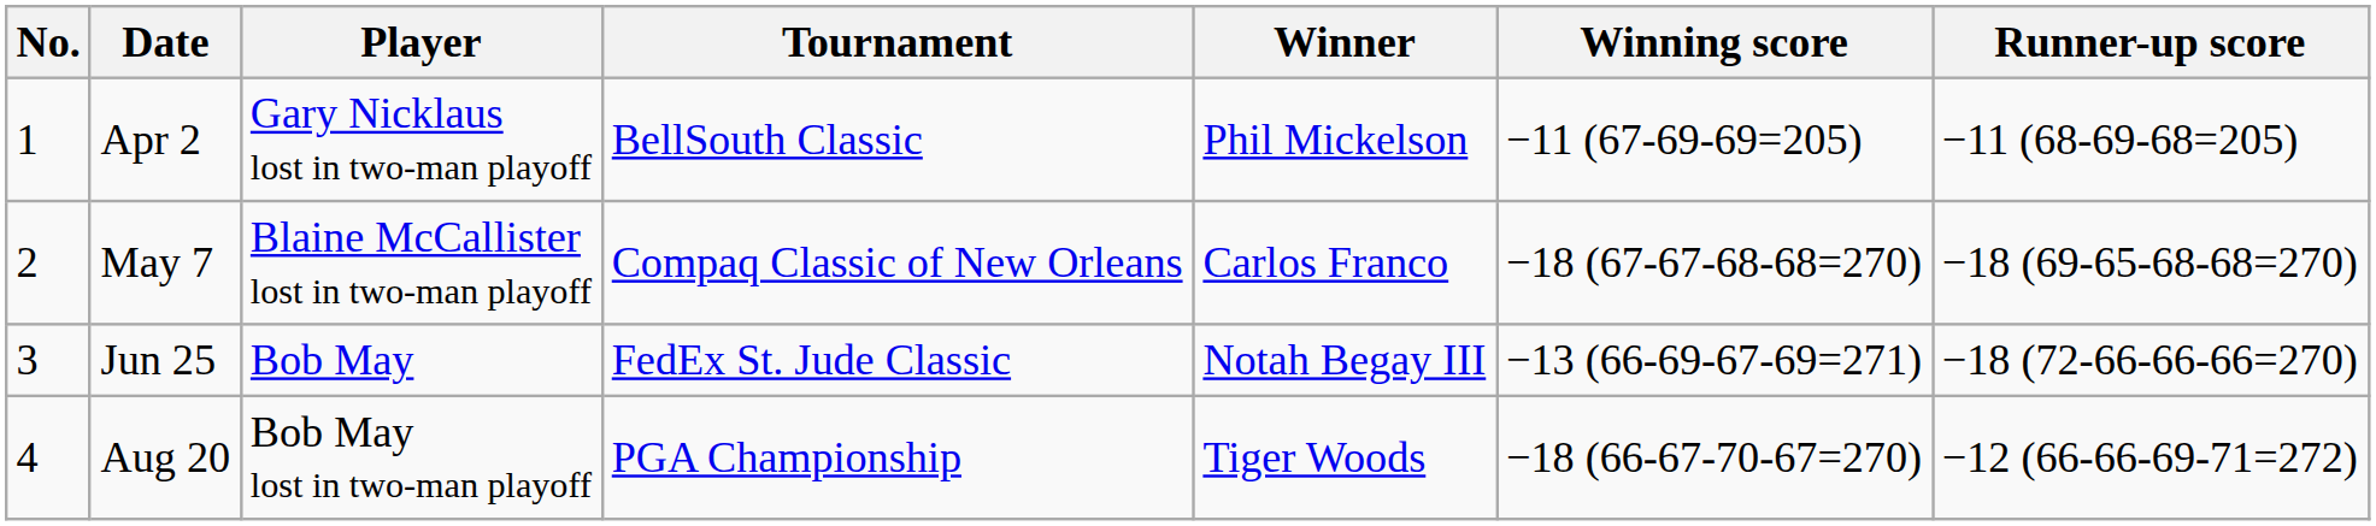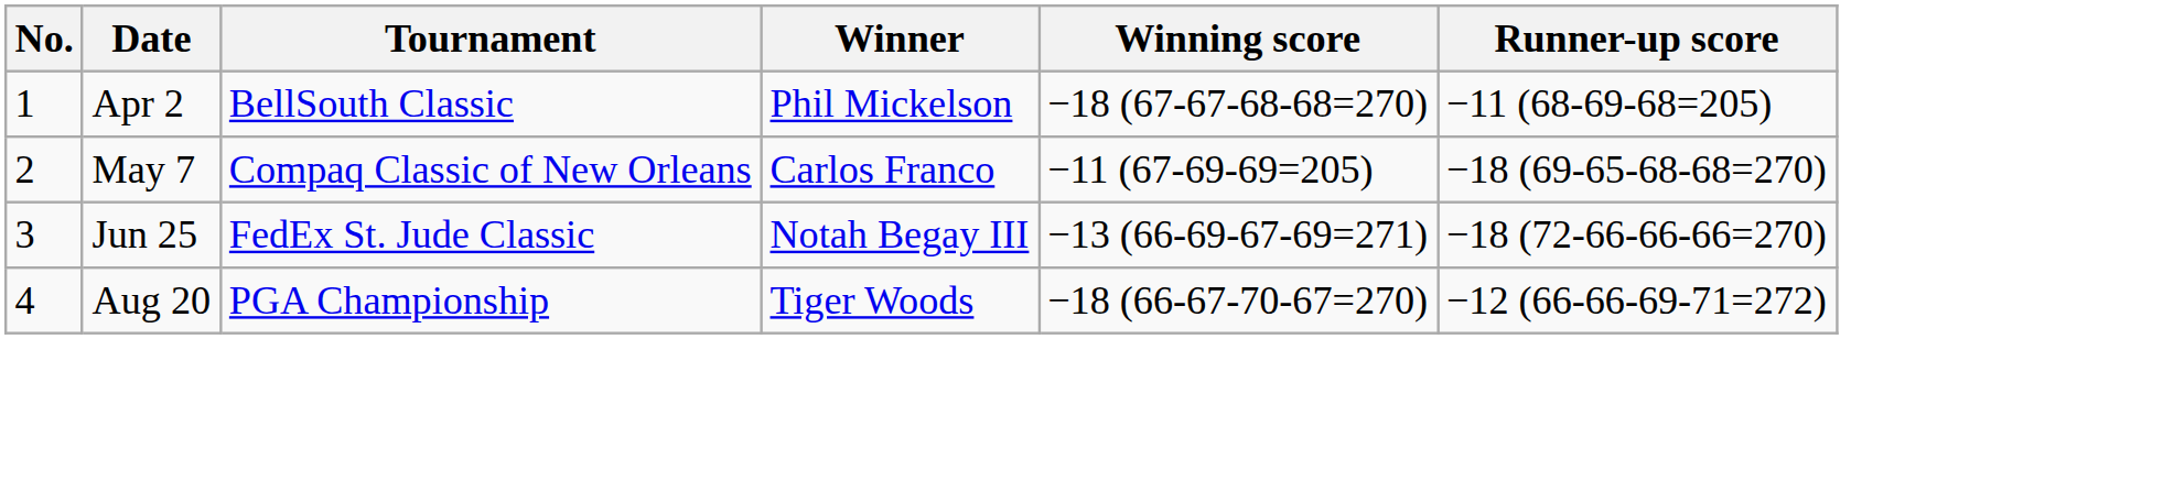- column: Player | Gary Nicklaus lost in two-man playoff | Blaine McCallister lost in two-man playoff | Bob May | Bob May lost in two-man playoff
Apr 2 | Winning score: −11 (67-69-69=205) -> −18 (67-67-68-68=270)
May 7 | Winning score: −18 (67-67-68-68=270) -> −11 (67-69-69=205)
